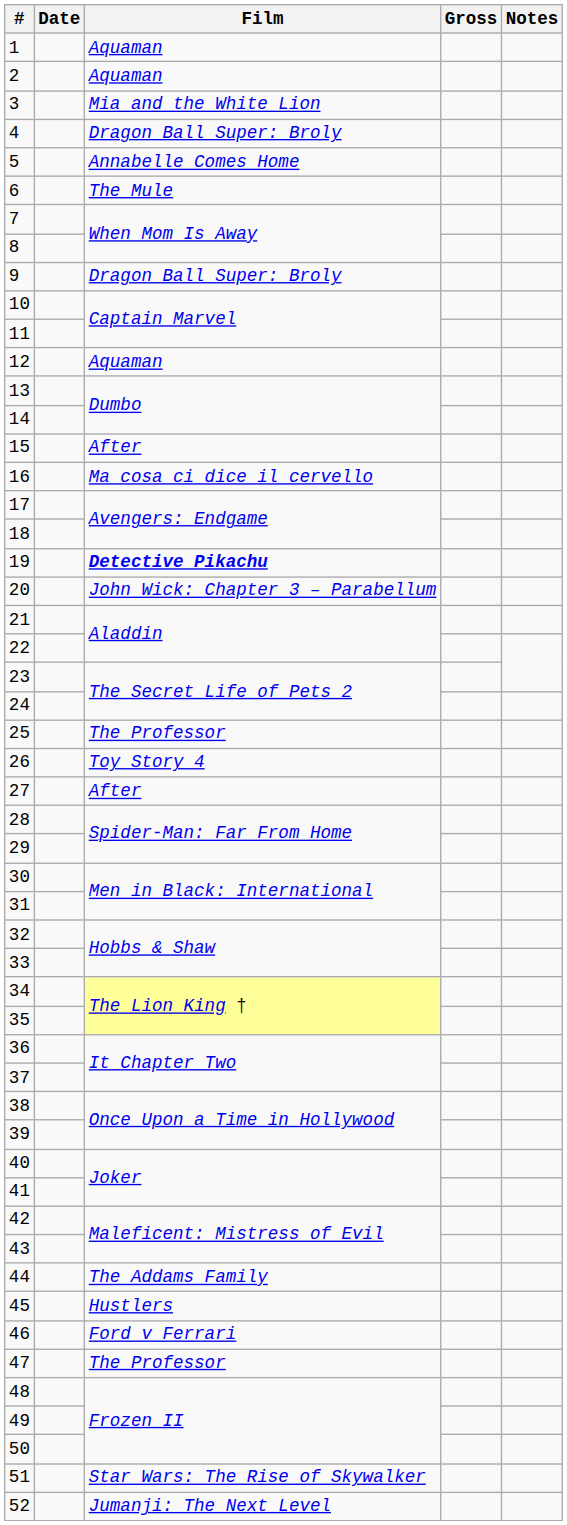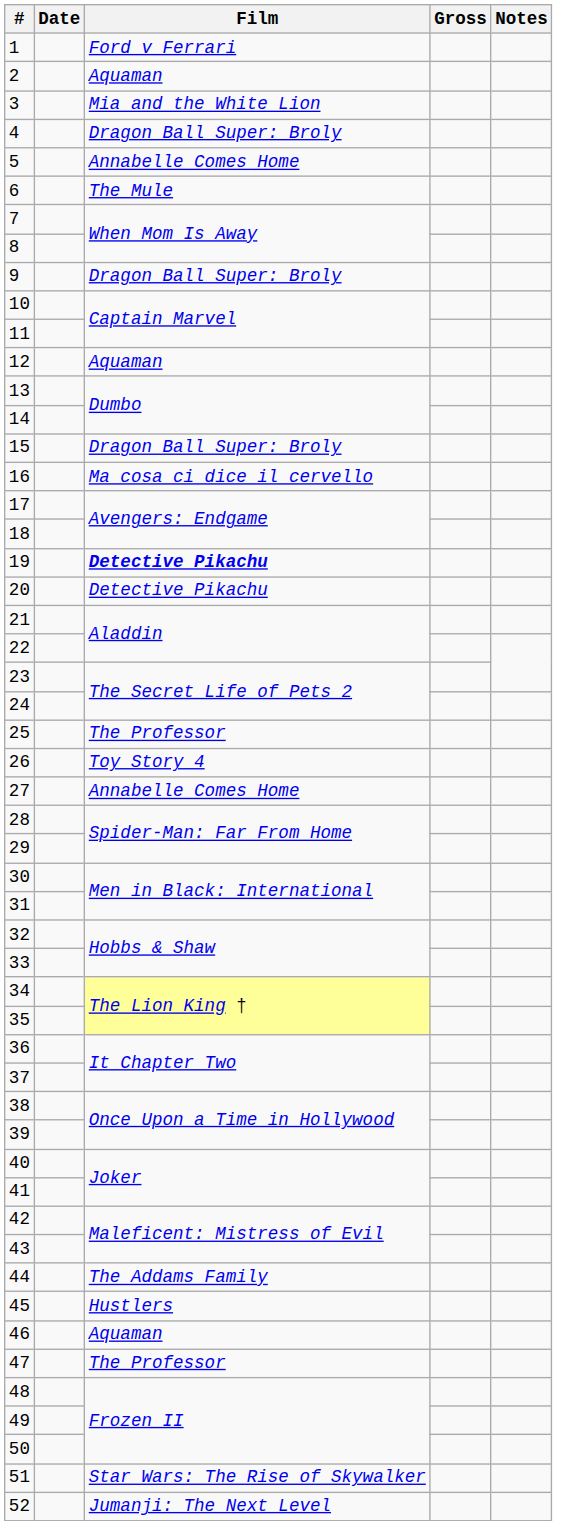1 | Film: Aquaman -> Ford v Ferrari
15 | Film: After -> Dragon Ball Super: Broly
20 | Film: John Wick: Chapter 3 – Parabellum -> Detective Pikachu
27 | Film: After -> Annabelle Comes Home
46 | Film: Ford v Ferrari -> Aquaman
